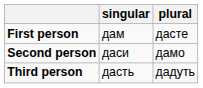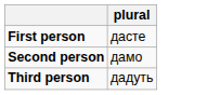- column: singular | дам | даси | дасть
